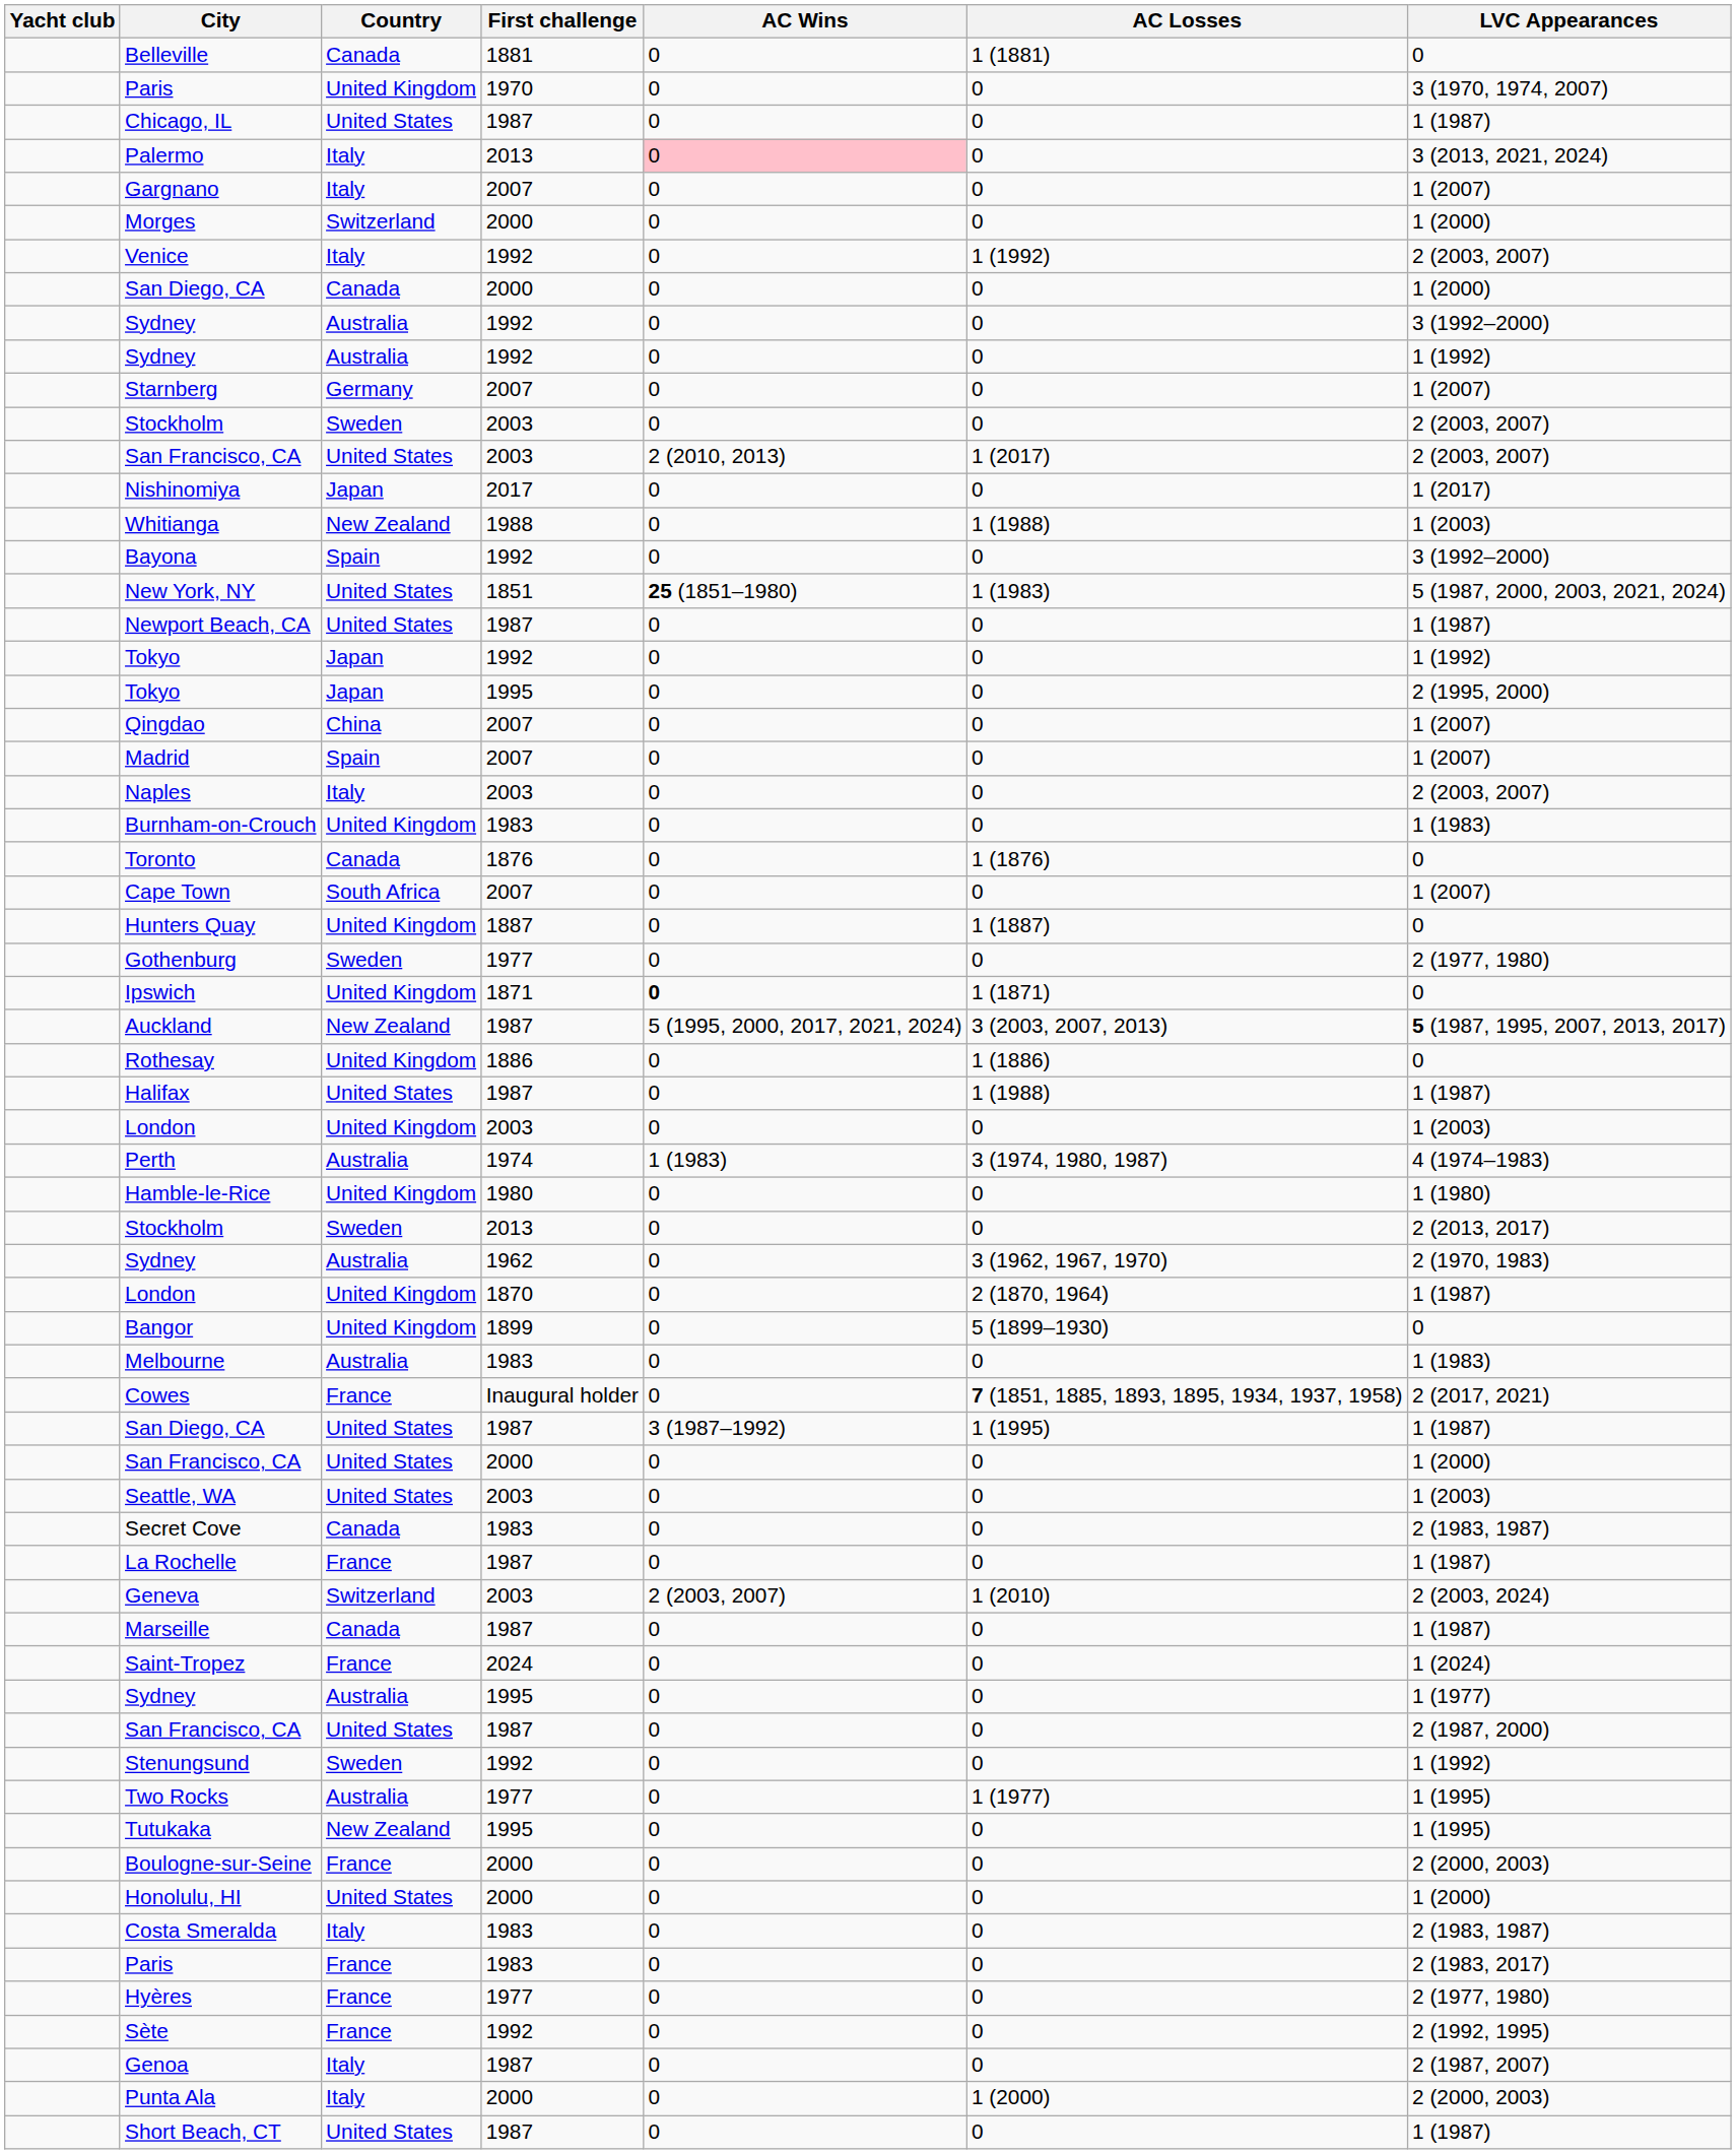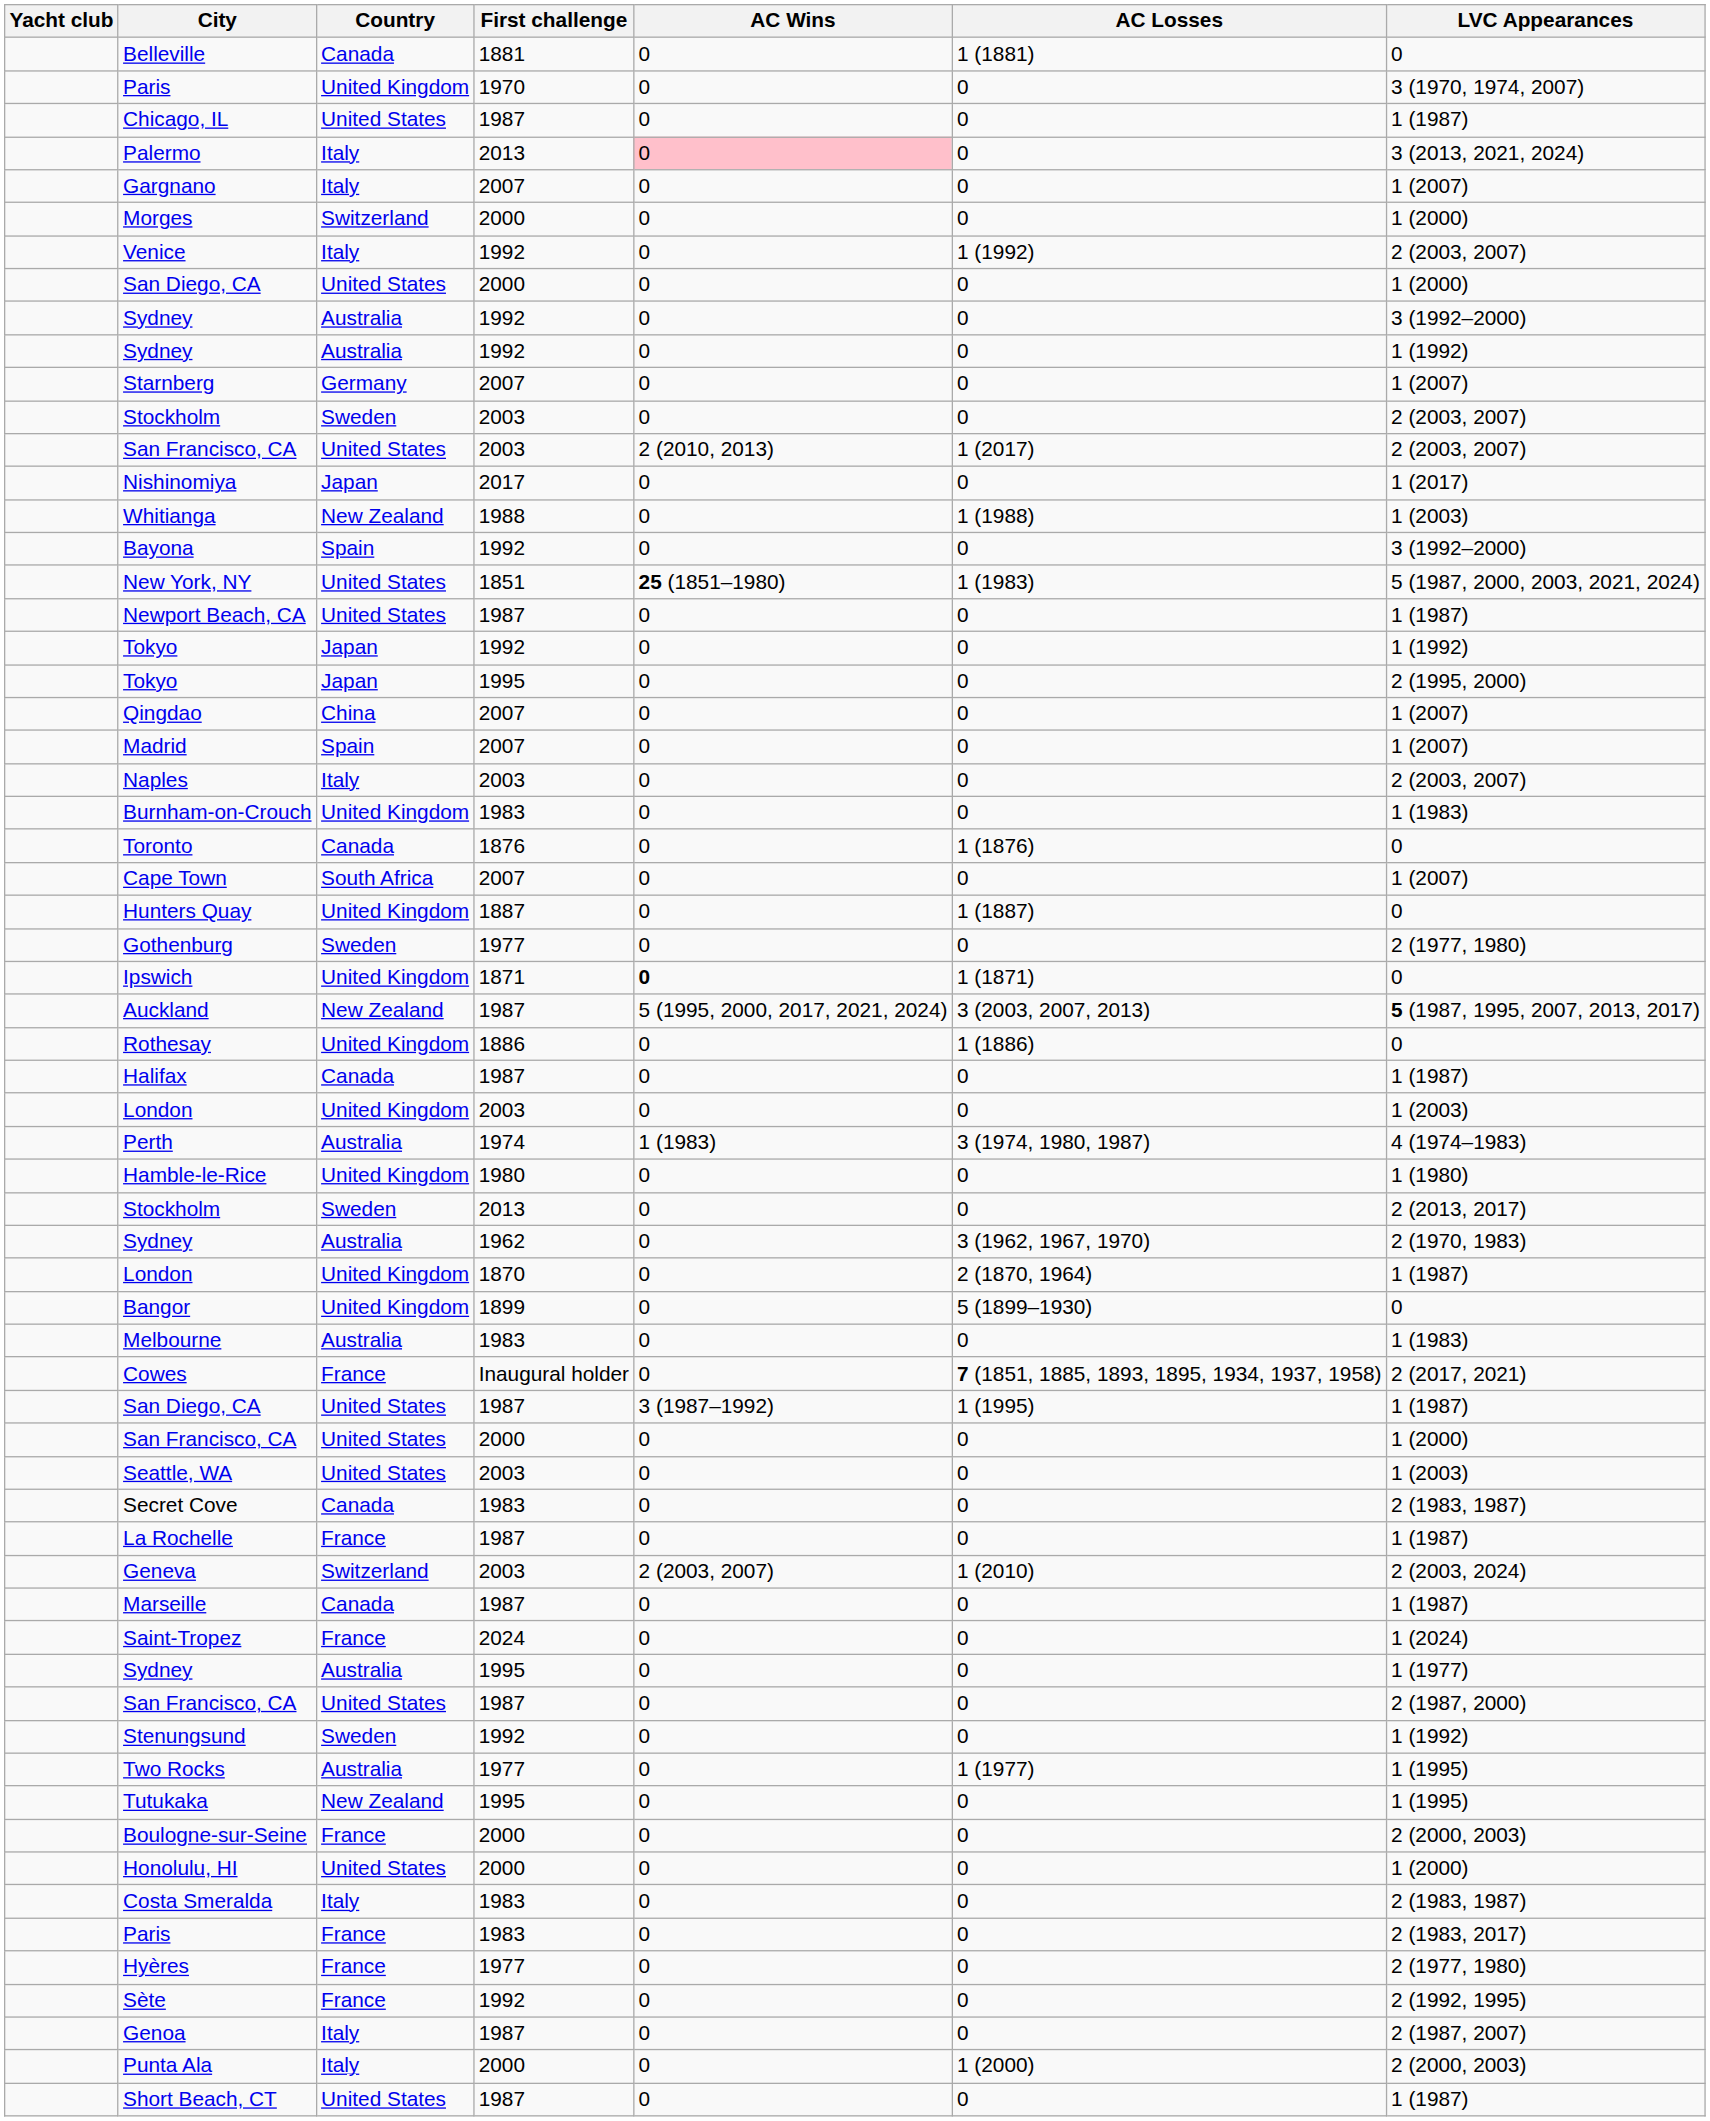San Diego, CA / 2000 | Country: Canada -> United States
Halifax | Country: United States -> Canada
Halifax | AC Losses: 1 (1988) -> 0
